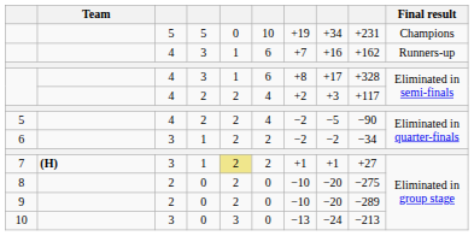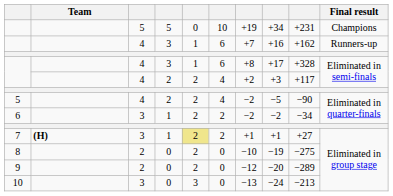8 | column 8: −20 -> −19
9 | column 7: −10 -> −12
